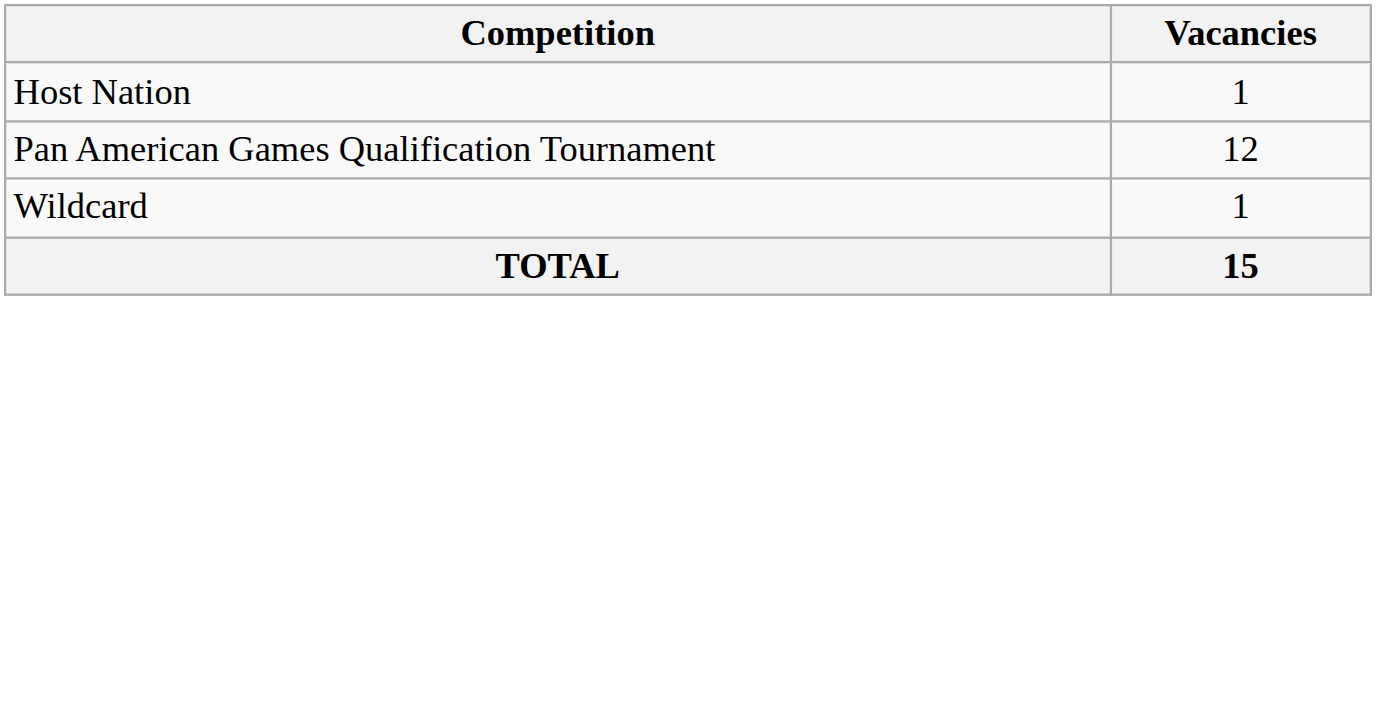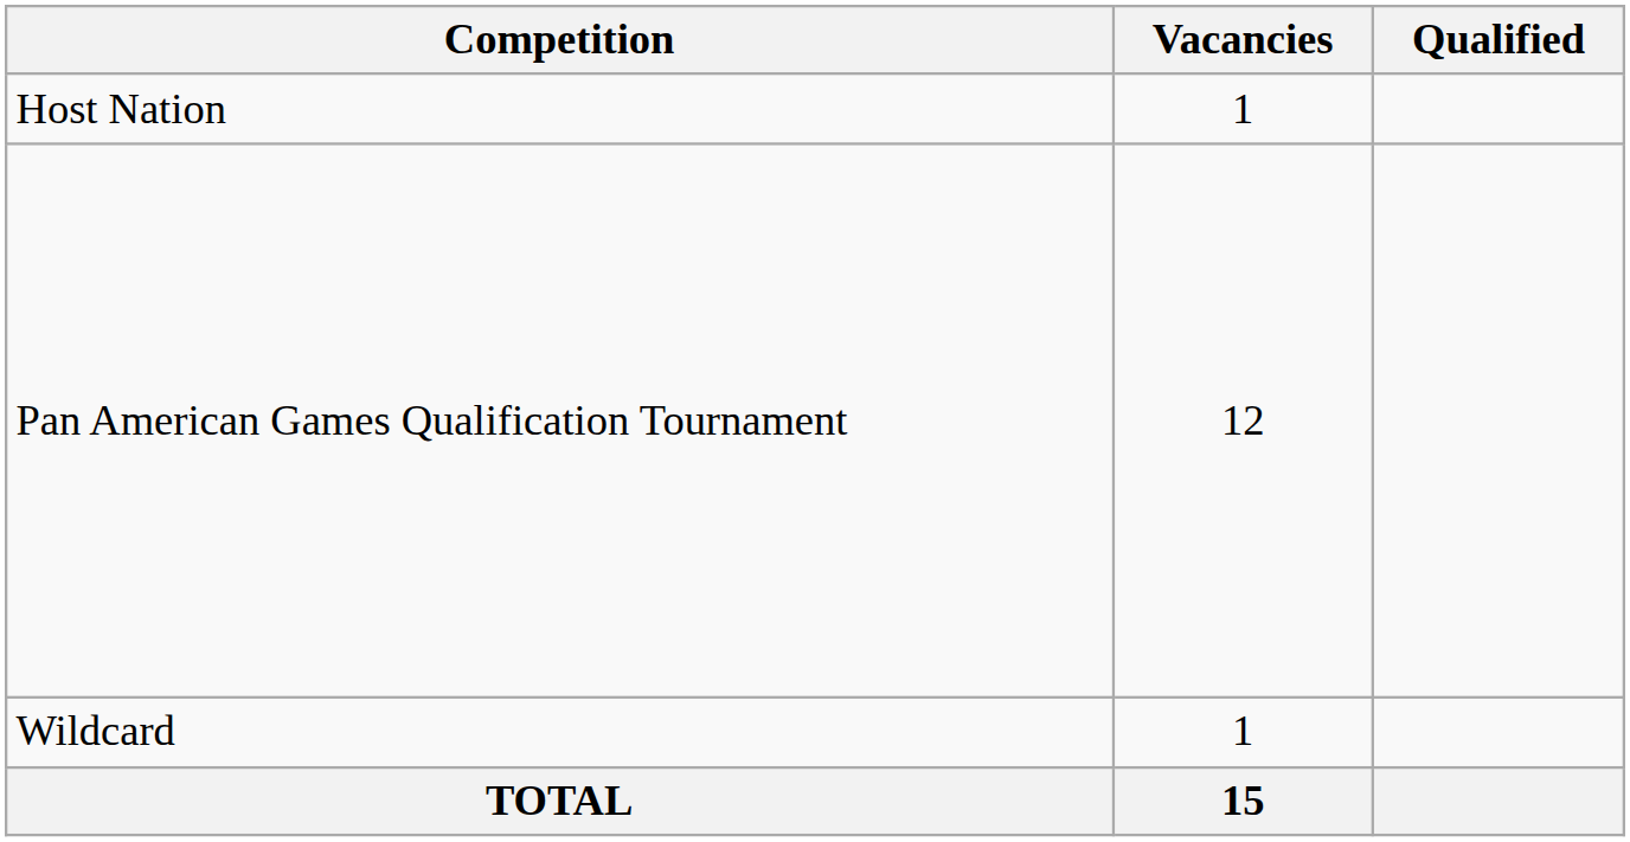+ column: Qualified
